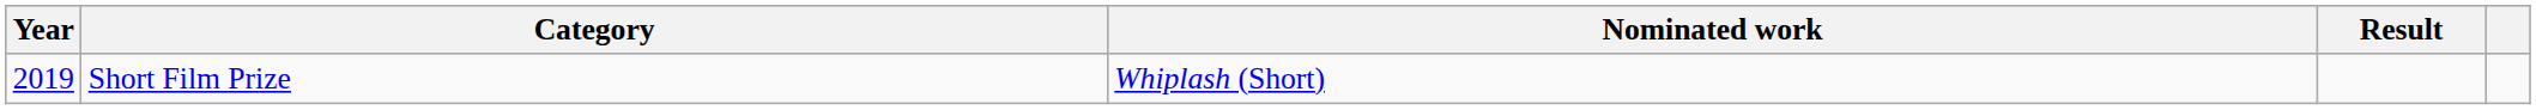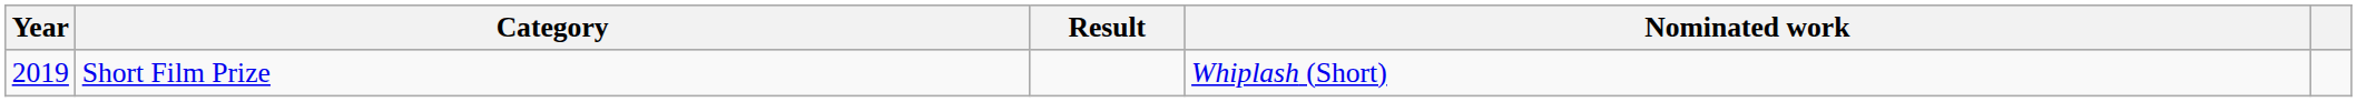columns swapped: Nominated work <-> Result
